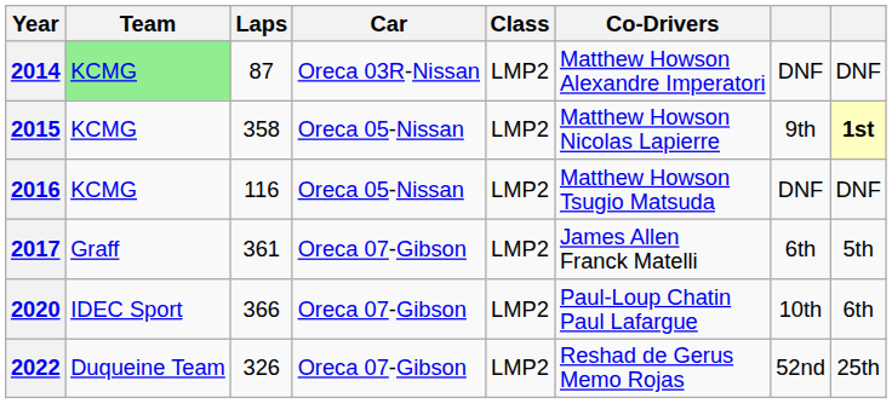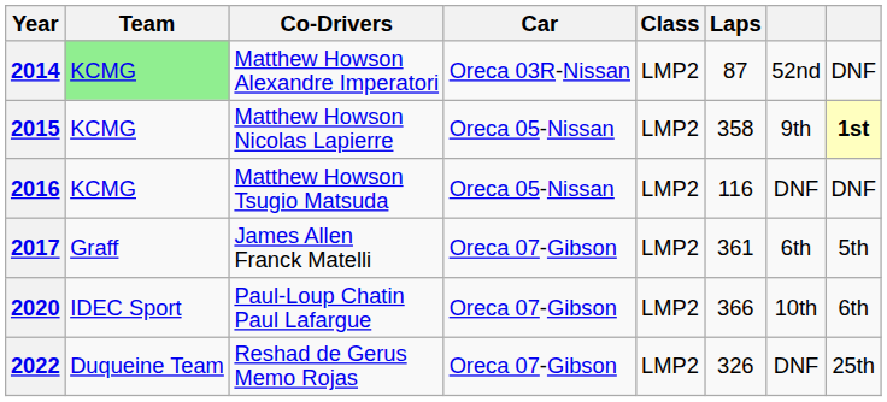columns swapped: Co-Drivers <-> Laps
2014 | column 7: DNF -> 52nd
2022 | column 7: 52nd -> DNF
